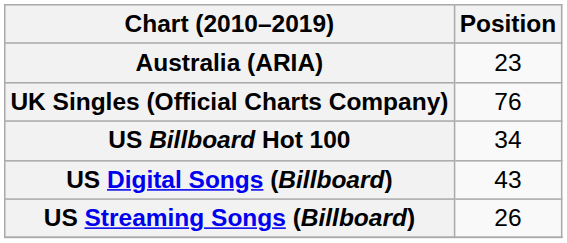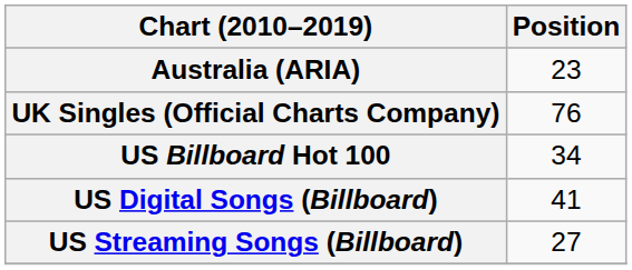US Digital Songs (Billboard) | Position: 43 -> 41
US Streaming Songs (Billboard) | Position: 26 -> 27
